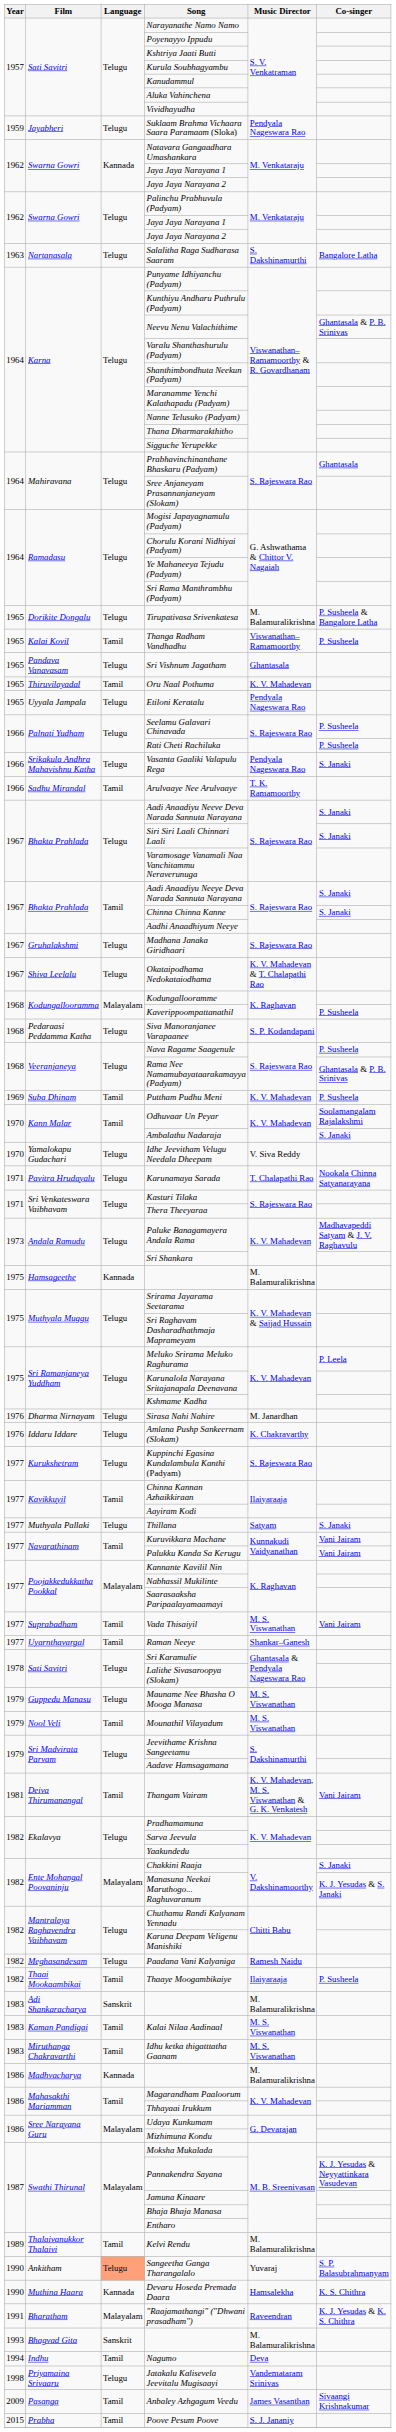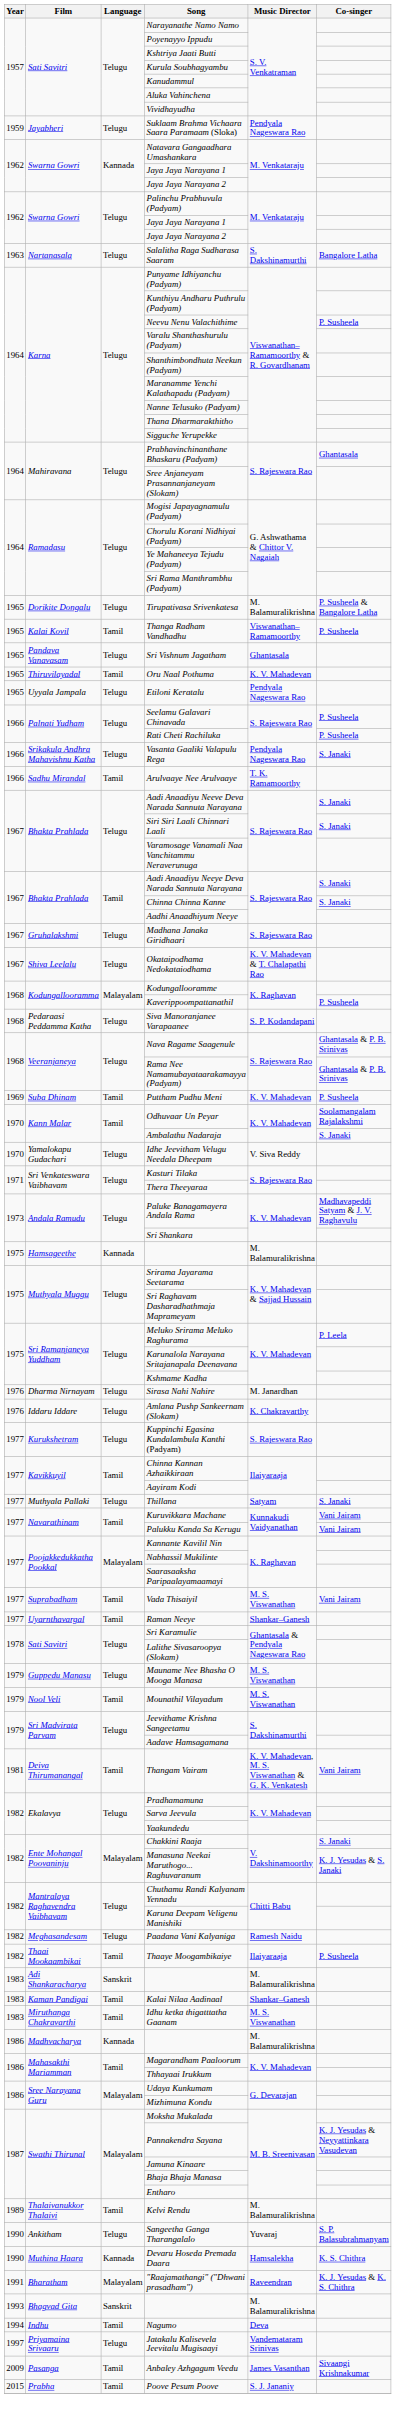Neevu Nenu Valachithime | Co-singer: Ghantasala & P. B. Srinivas -> P. Susheela
Nava Ragame Saagenule | Co-singer: P. Susheela -> Ghantasala & P. B. Srinivas
- row: 1971 | Pavitra Hrudayalu | Telugu | Karunamaya Sarada | T. Chalapathi Rao | Nookala Chinna Satyanarayana
Kalai Nilaa Aadinaal | Music Director: M. S. Viswanathan -> Shankar–Ganesh
Sangeetha Ganga Tharangalalo | Language: lightsalmon background -> no background
Jatakalu Kalisevela Jeevitalu Mugisaayi | Year: 1998 -> 1997
